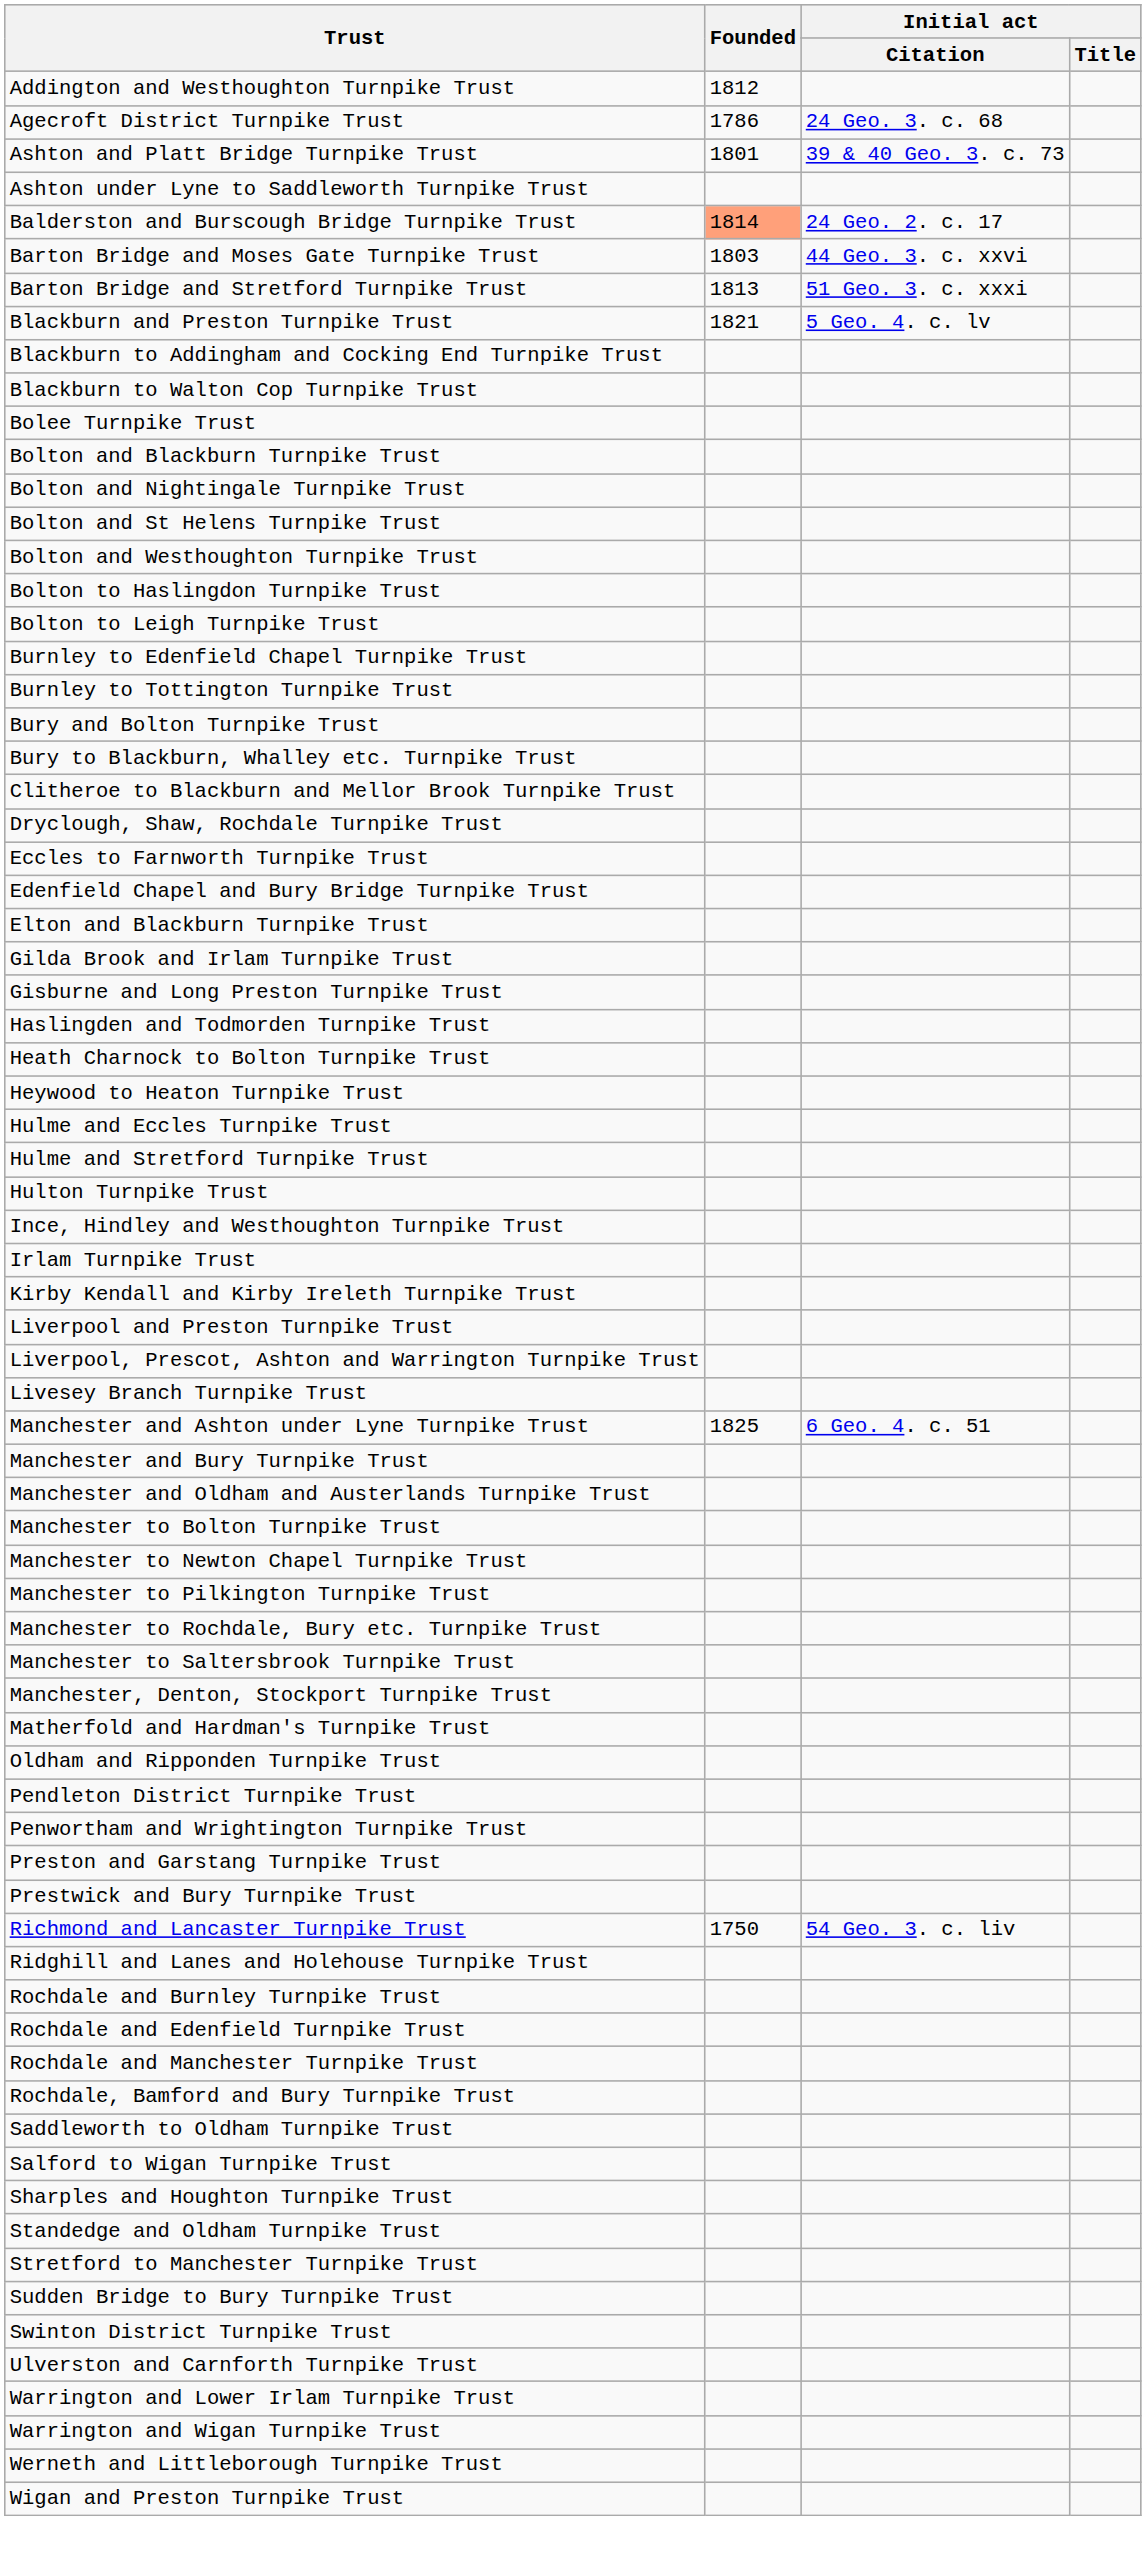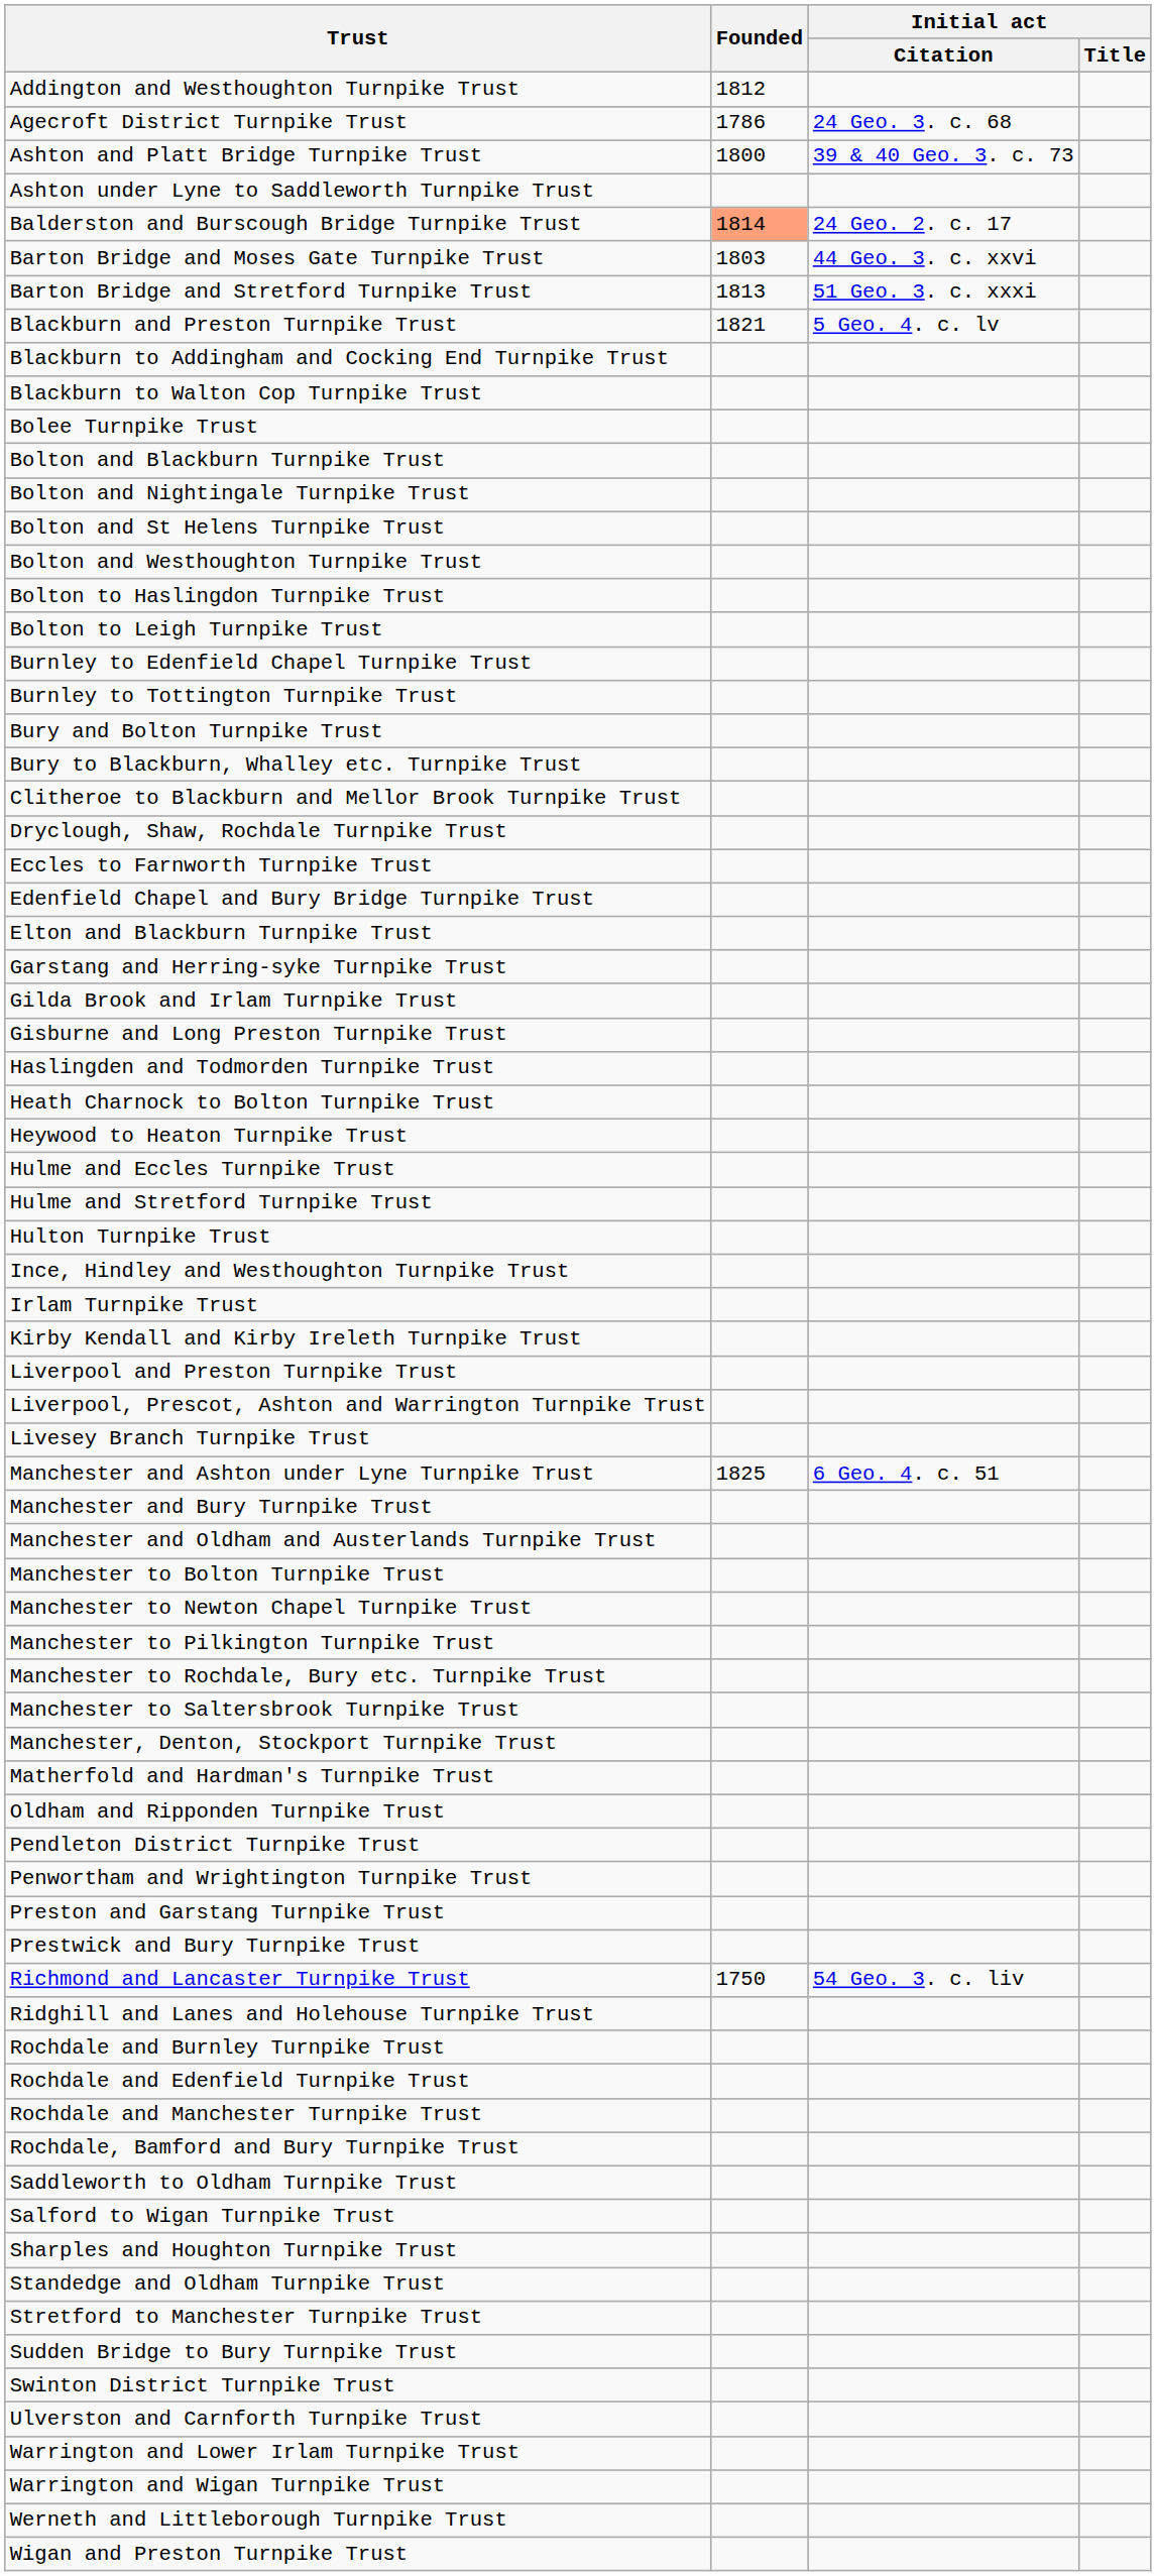Ashton and Platt Bridge Turnpike Trust | Founded: 1801 -> 1800
+ row: Garstang and Herring-syke Turnpike Trust
